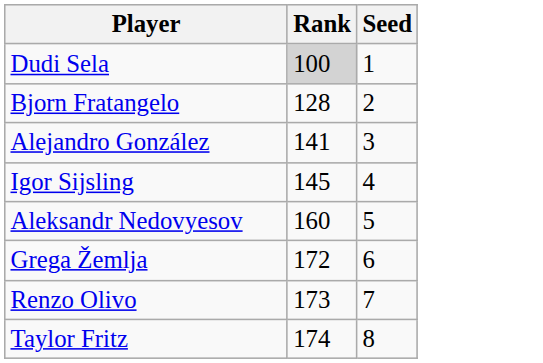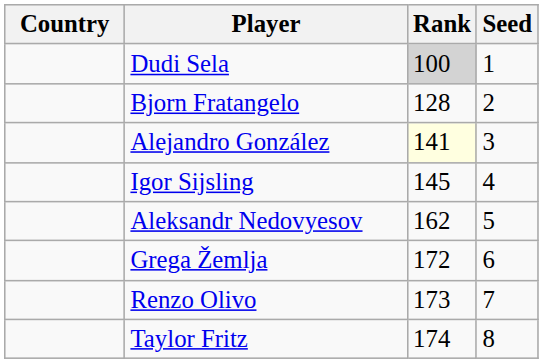+ column: Country
Alejandro González | Rank: no background -> lightyellow background
Aleksandr Nedovyesov | Rank: 160 -> 162
